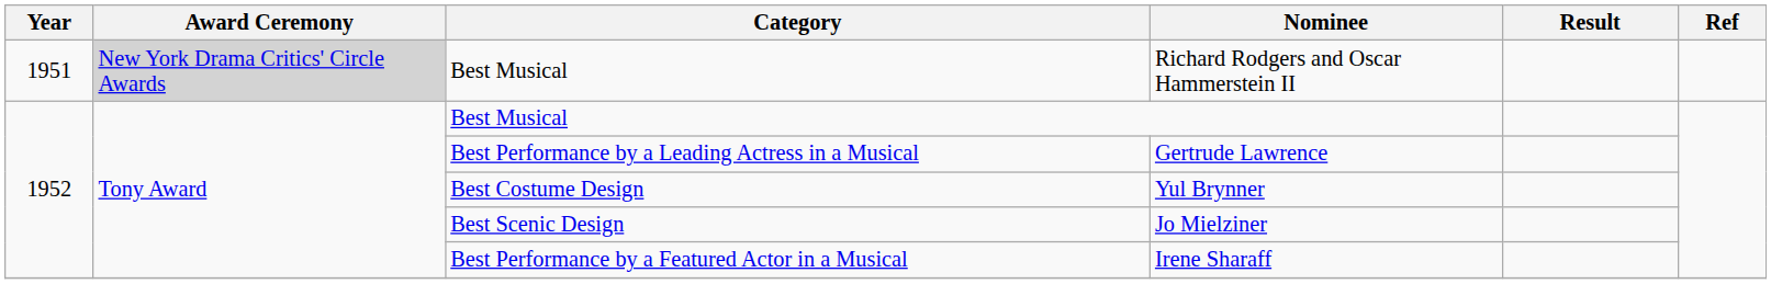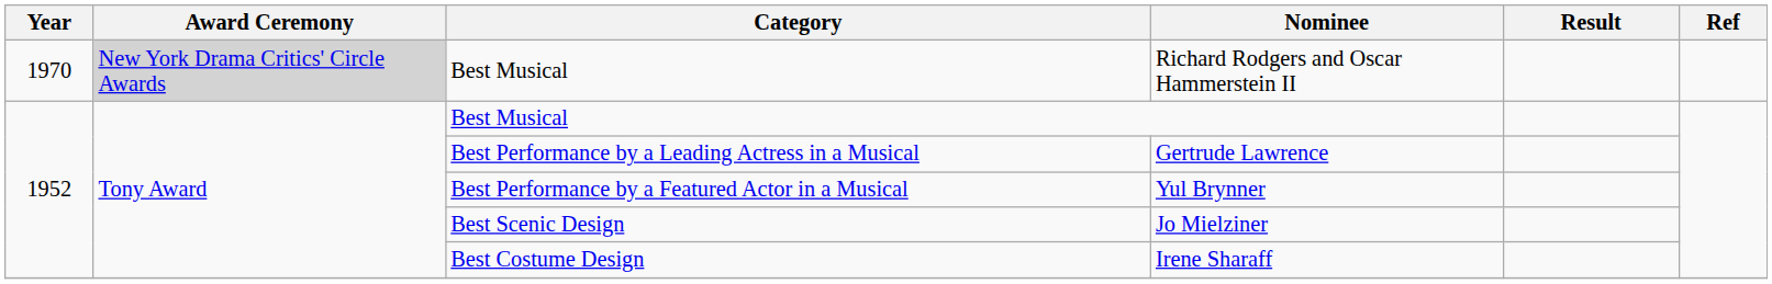Richard Rodgers and Oscar Hammerstein II | Year: 1951 -> 1970
Yul Brynner | Category: Best Costume Design -> Best Performance by a Featured Actor in a Musical
Irene Sharaff | Category: Best Performance by a Featured Actor in a Musical -> Best Costume Design
